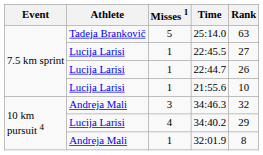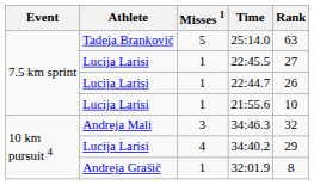32:01.9 | Athlete: Andreja Mali -> Andreja Grašič
